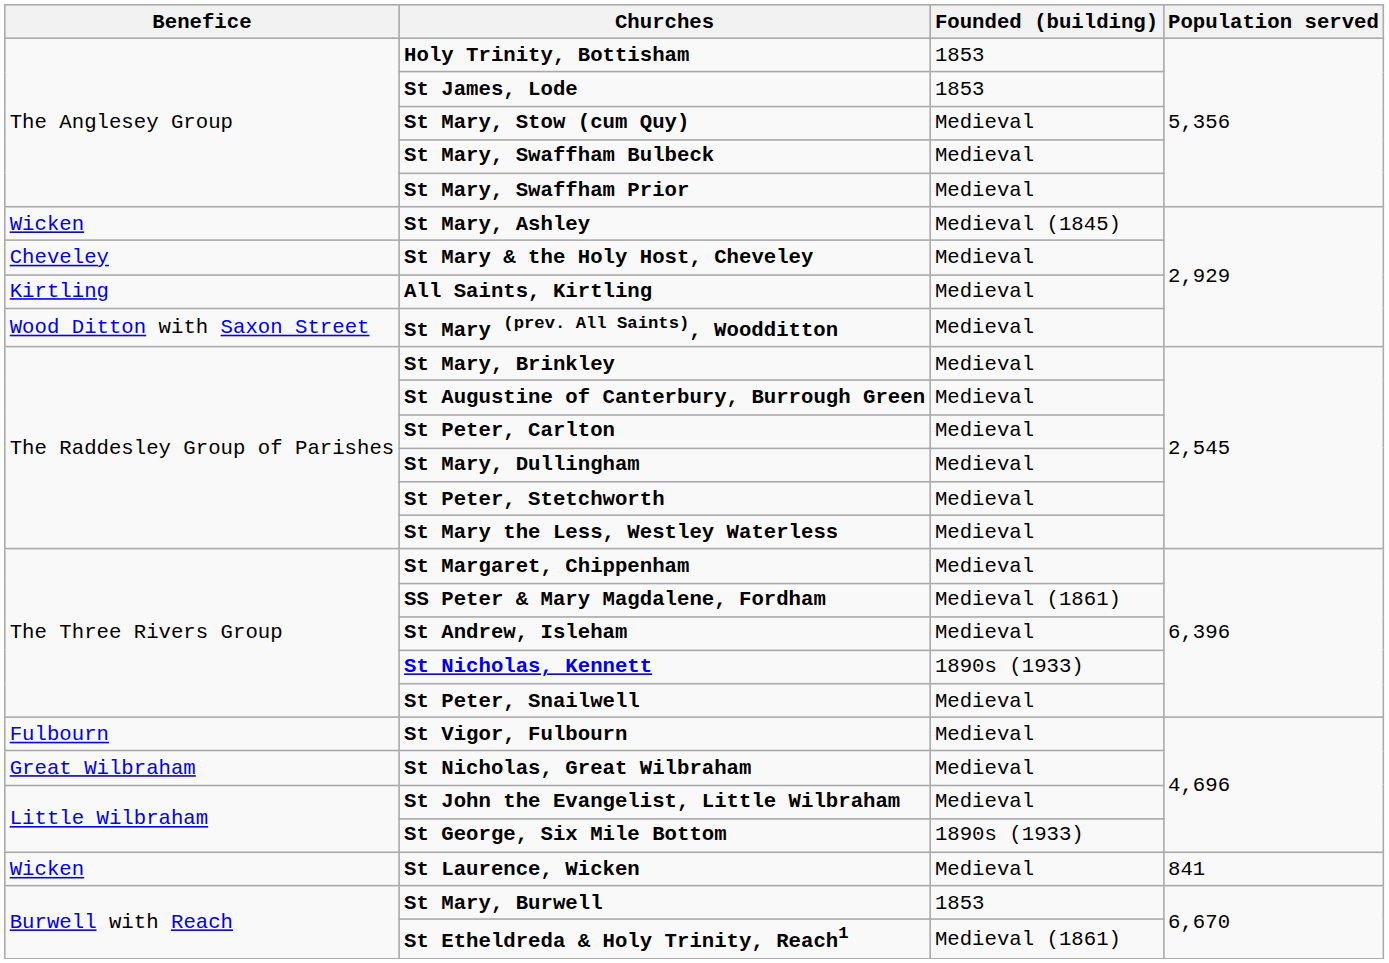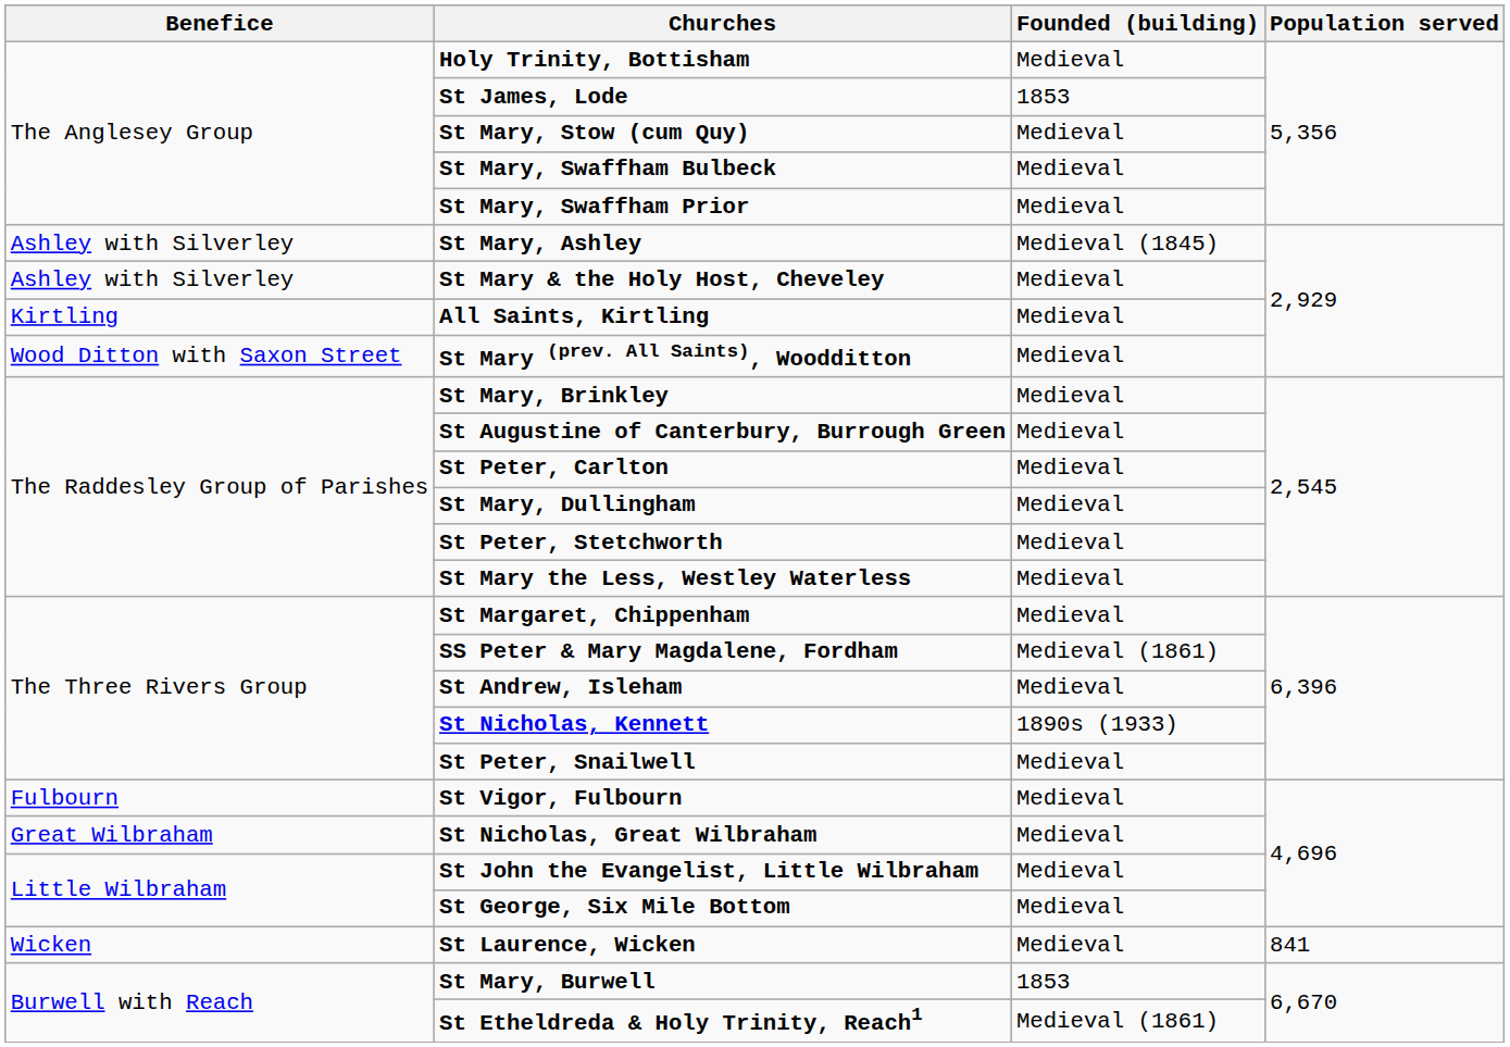Holy Trinity, Bottisham | Founded (building): 1853 -> Medieval
St Mary, Ashley | Benefice: Wicken -> Ashley with Silverley
St Mary & the Holy Host, Cheveley | Benefice: Cheveley -> Ashley with Silverley
St George, Six Mile Bottom | Founded (building): 1890s (1933) -> Medieval
